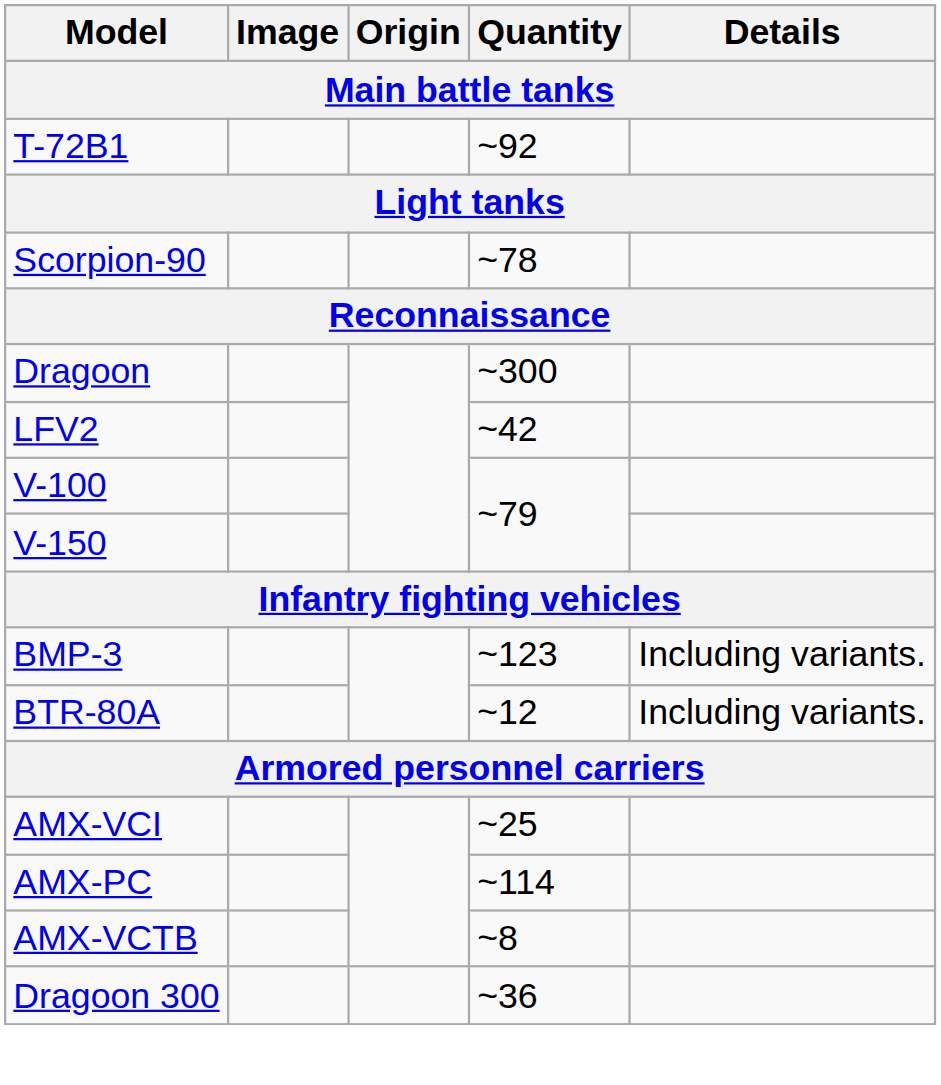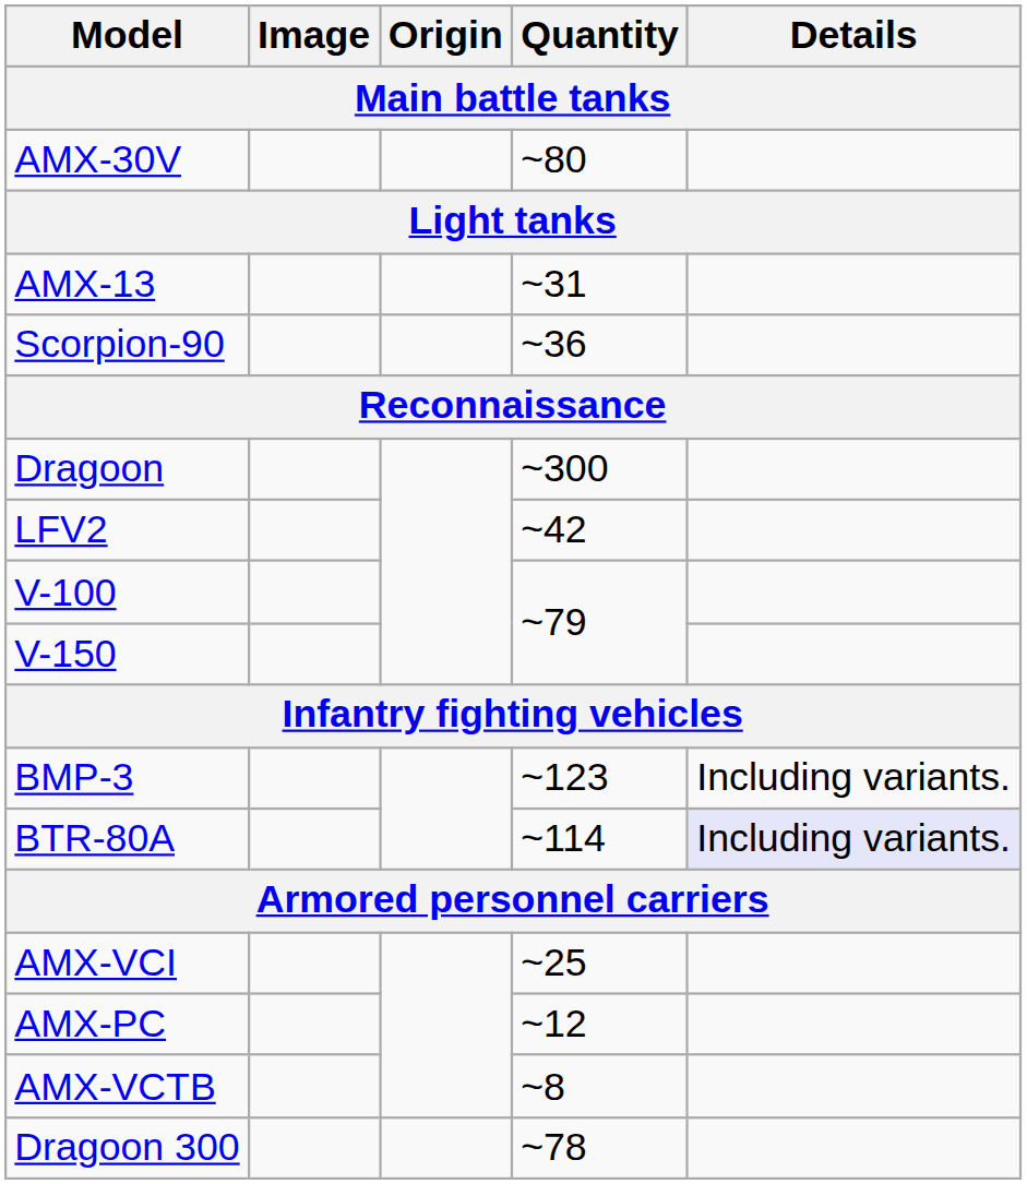+ row: AMX-30V | ~80
- row: T-72B1 | ~92
+ row: AMX-13 | ~31
Scorpion-90 | Quantity: ~78 -> ~36
BTR-80A | Quantity: ~12 -> ~114
BTR-80A | Details: no background -> lavender background
AMX-PC | Quantity: ~114 -> ~12
Dragoon 300 | Quantity: ~36 -> ~78
